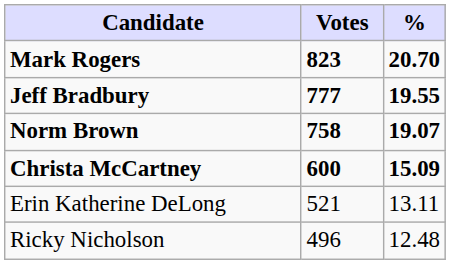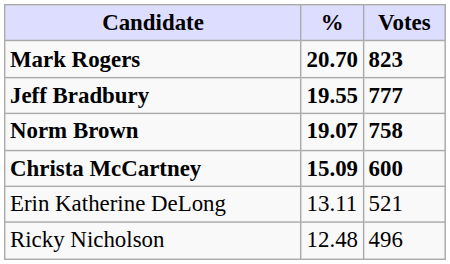columns swapped: Votes <-> %
